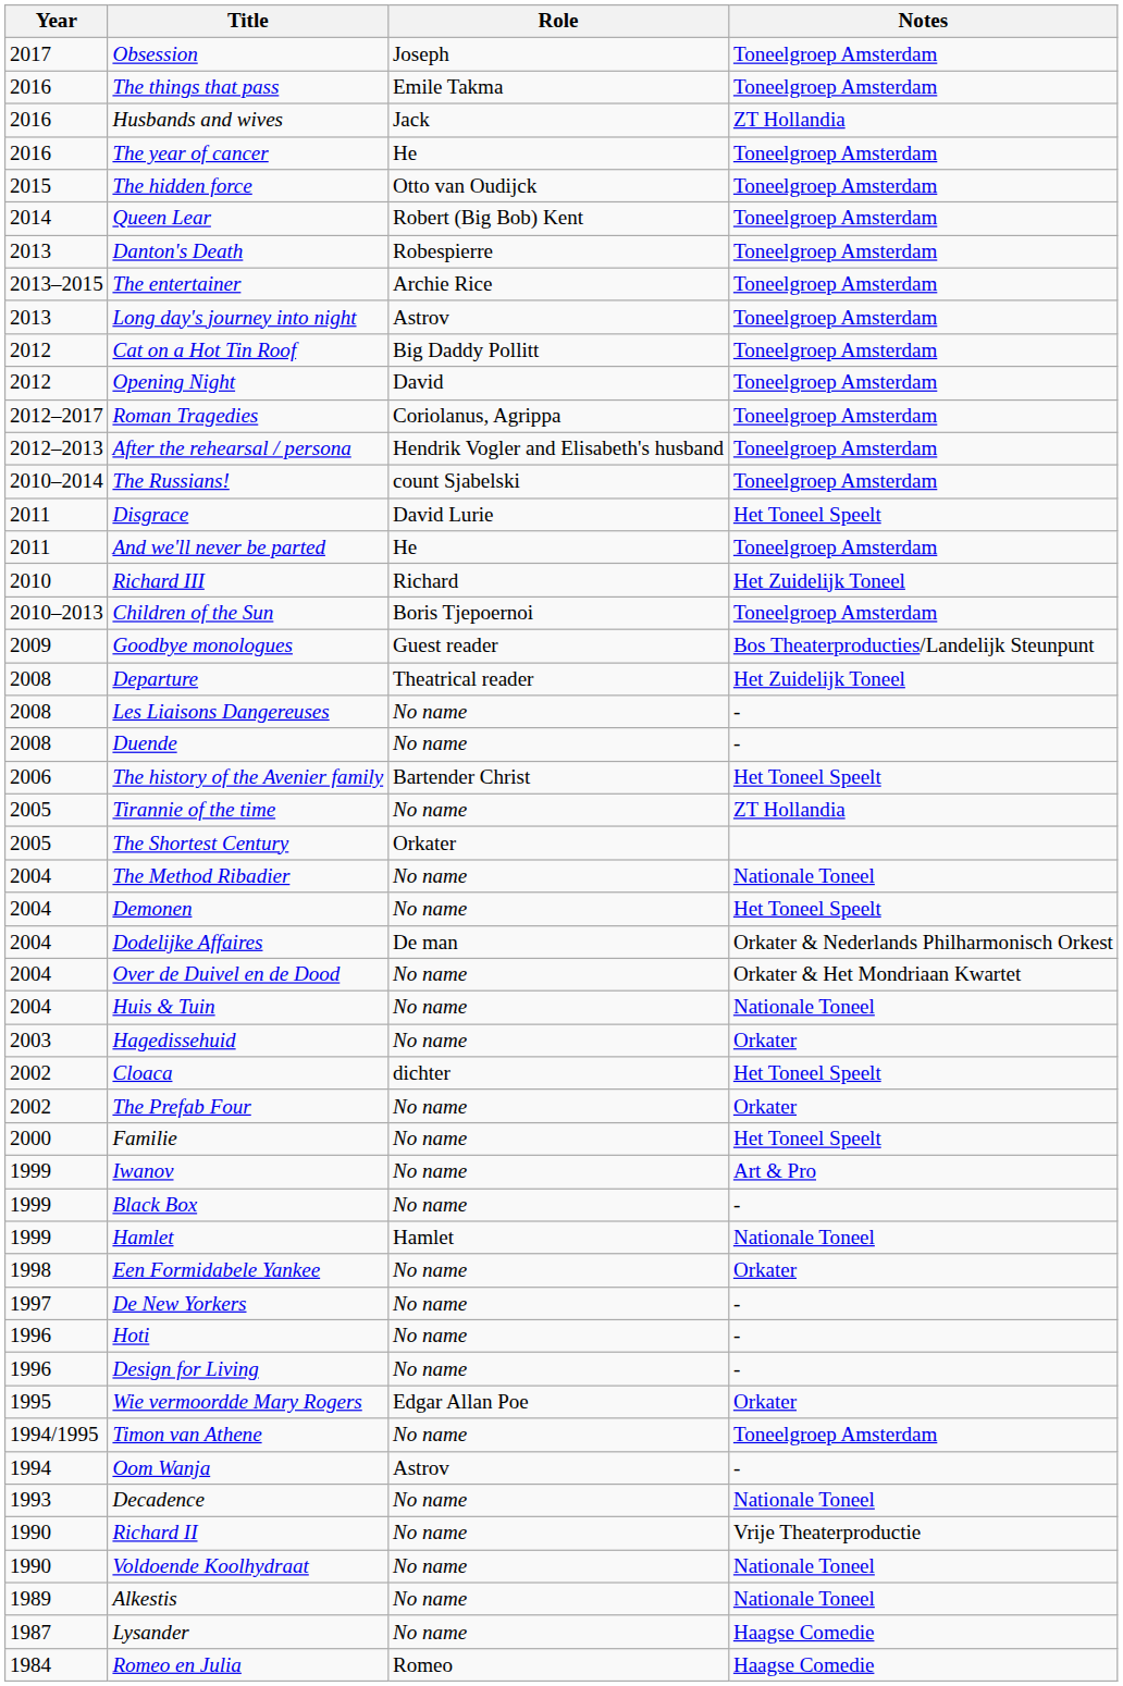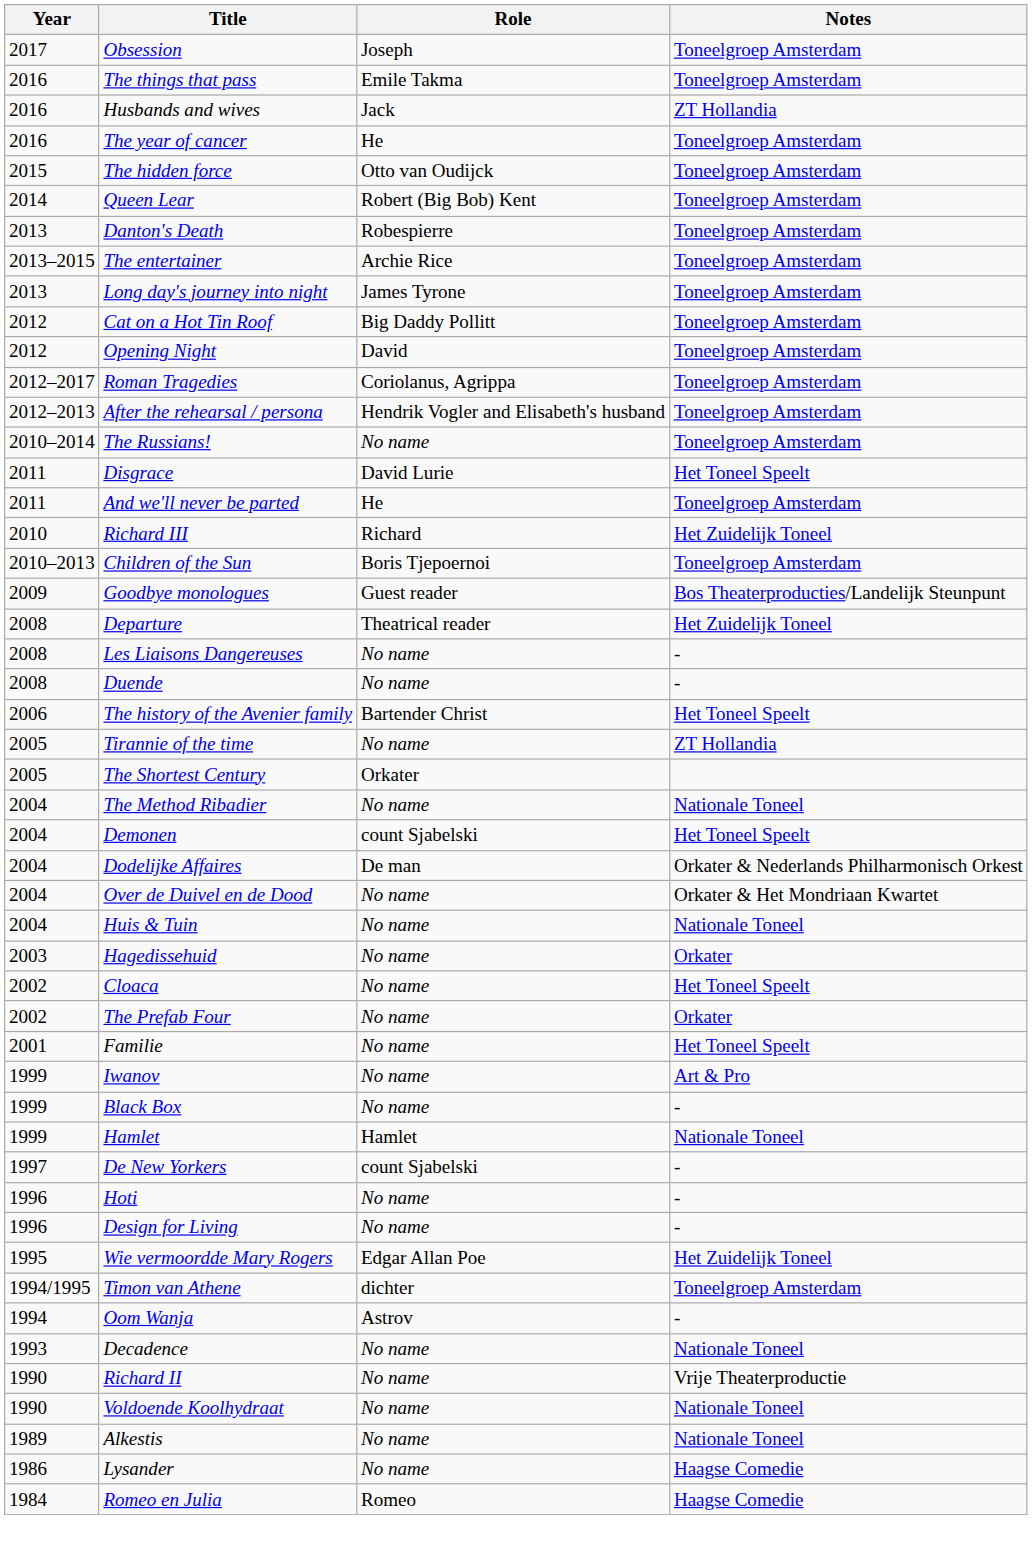Long day's journey into night | Role: Astrov -> James Tyrone
The Russians! | Role: count Sjabelski -> No name
Demonen | Role: No name -> count Sjabelski
Cloaca | Role: dichter -> No name
Familie | Year: 2000 -> 2001
- row: 1998 | Een Formidabele Yankee | No name | Orkater
De New Yorkers | Role: No name -> count Sjabelski
Wie vermoordde Mary Rogers | Notes: Orkater -> Het Zuidelijk Toneel
Timon van Athene | Role: No name -> dichter
Lysander | Year: 1987 -> 1986
